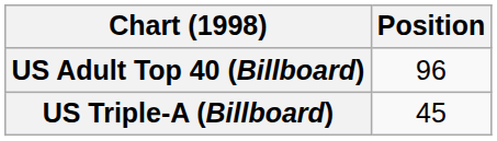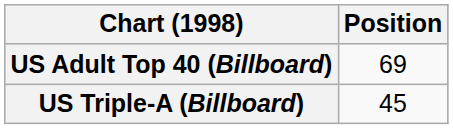US Adult Top 40 (Billboard) | Position: 96 -> 69
